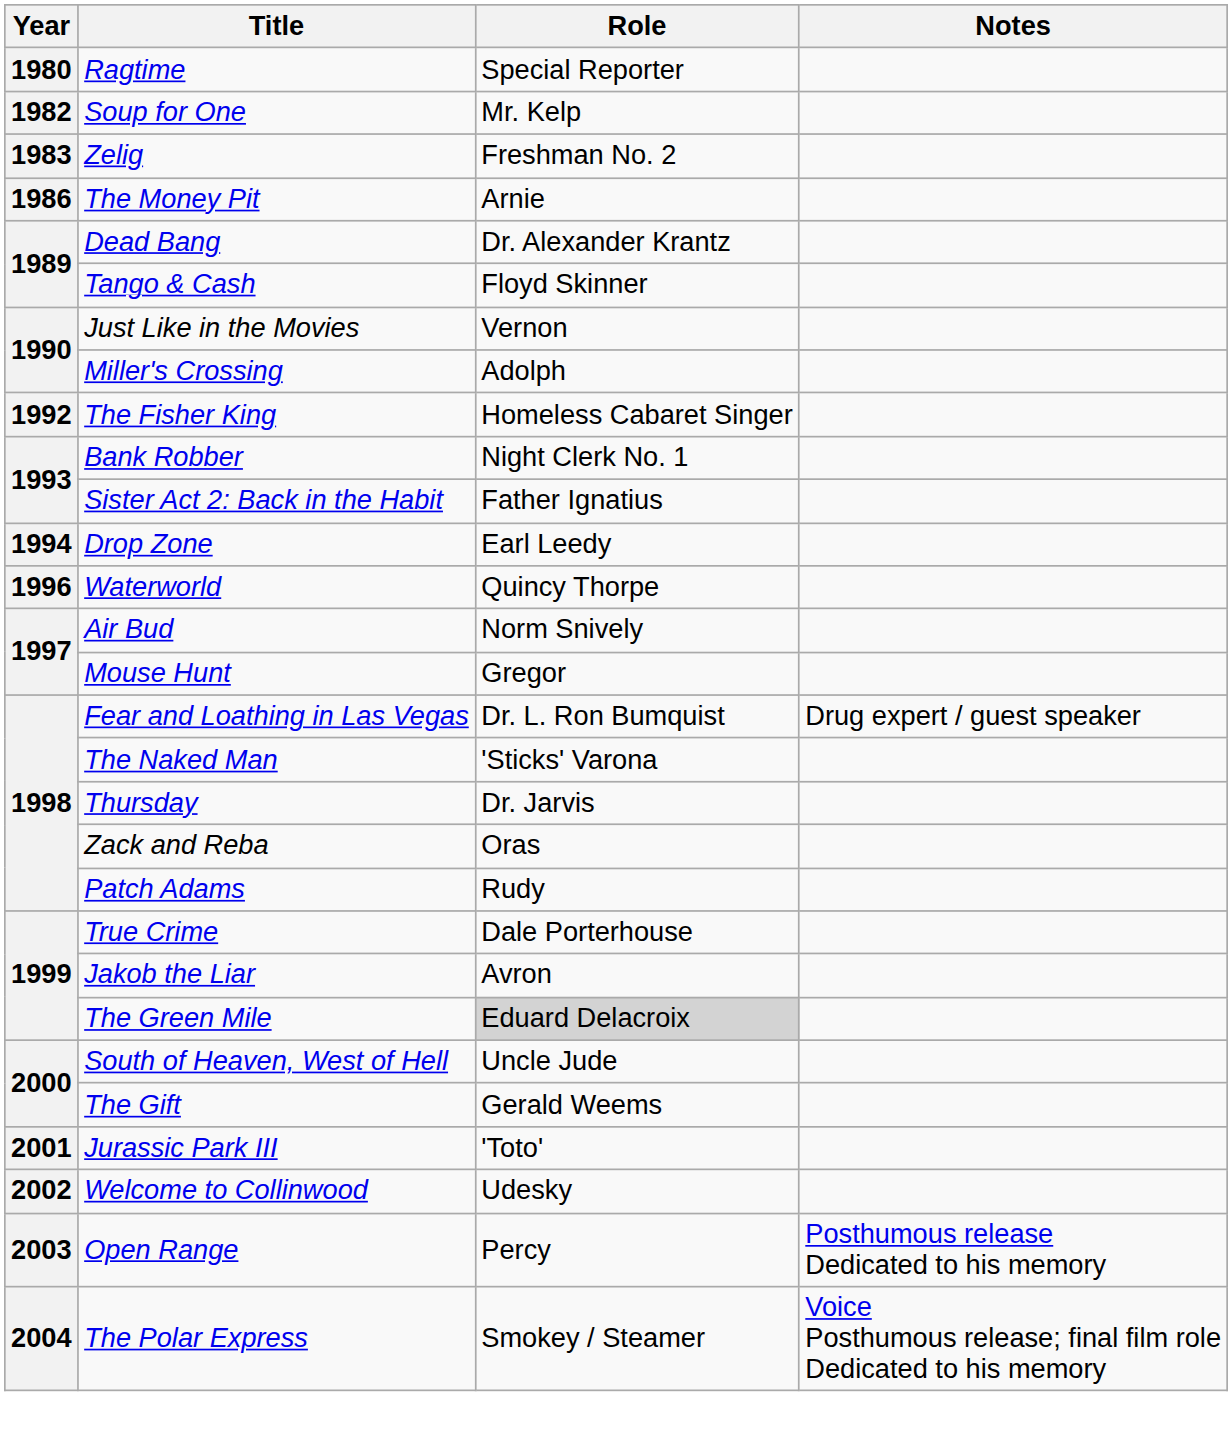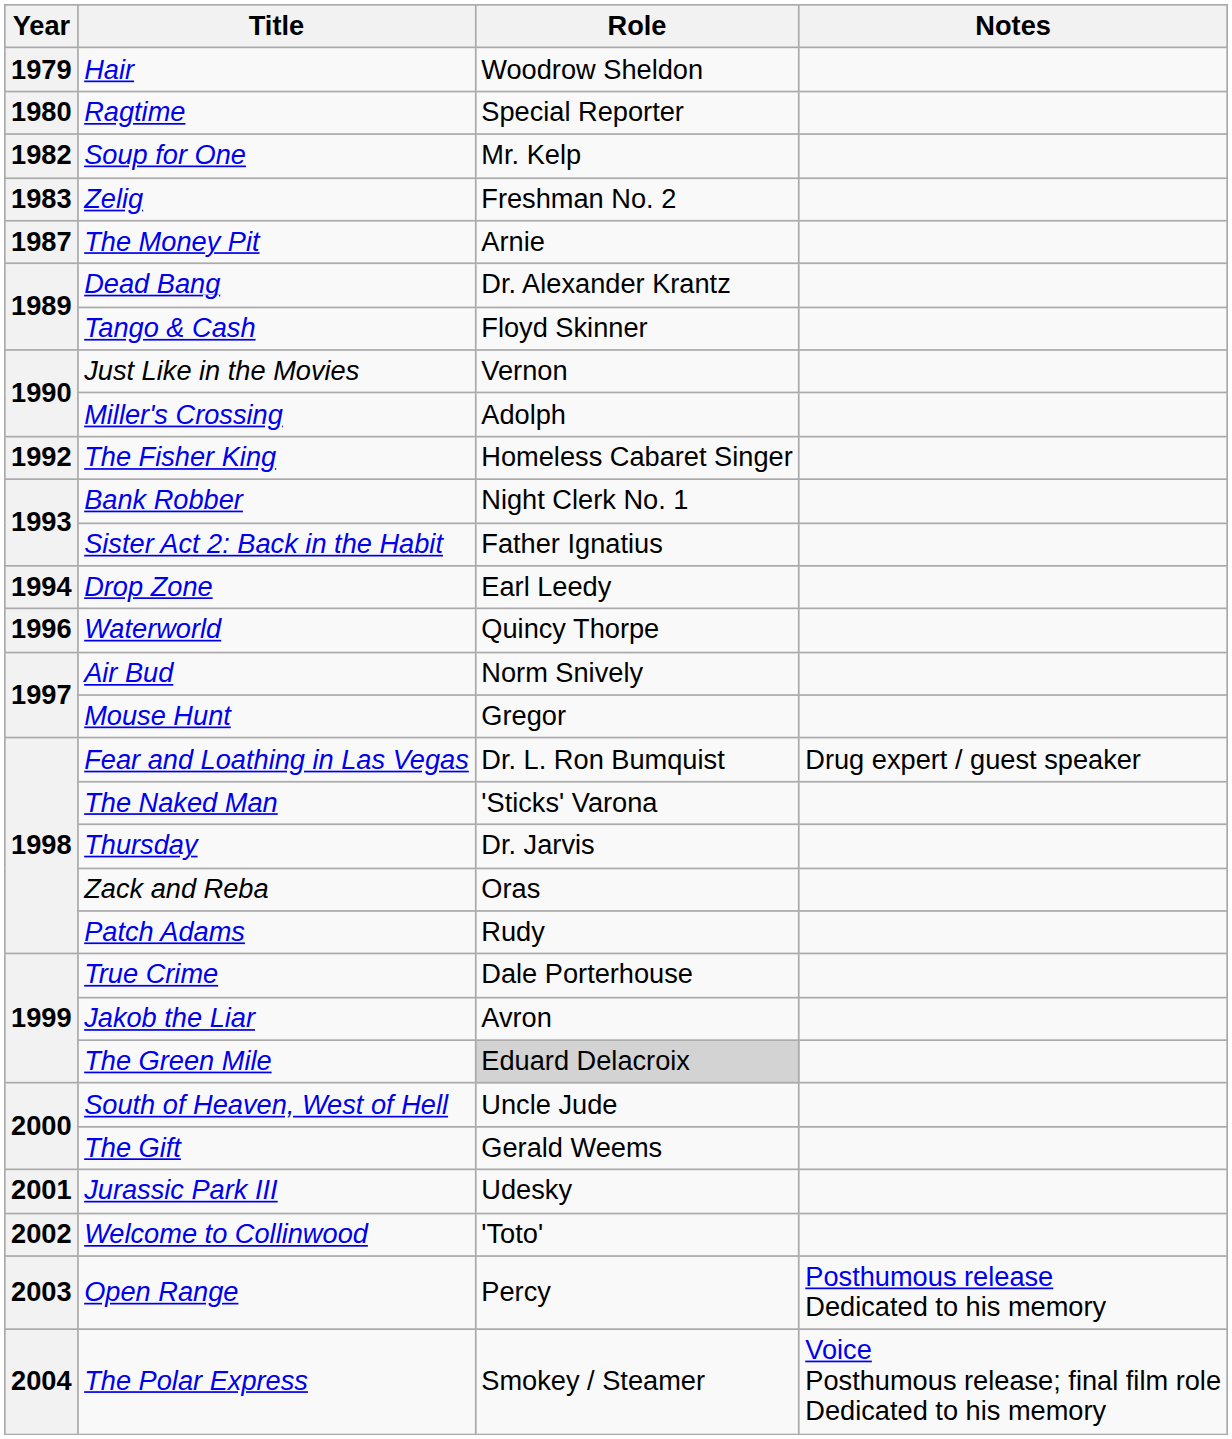+ row: 1979 | Hair | Woodrow Sheldon
The Money Pit | Year: 1986 -> 1987
Jurassic Park III | Role: 'Toto' -> Udesky
Welcome to Collinwood | Role: Udesky -> 'Toto'
